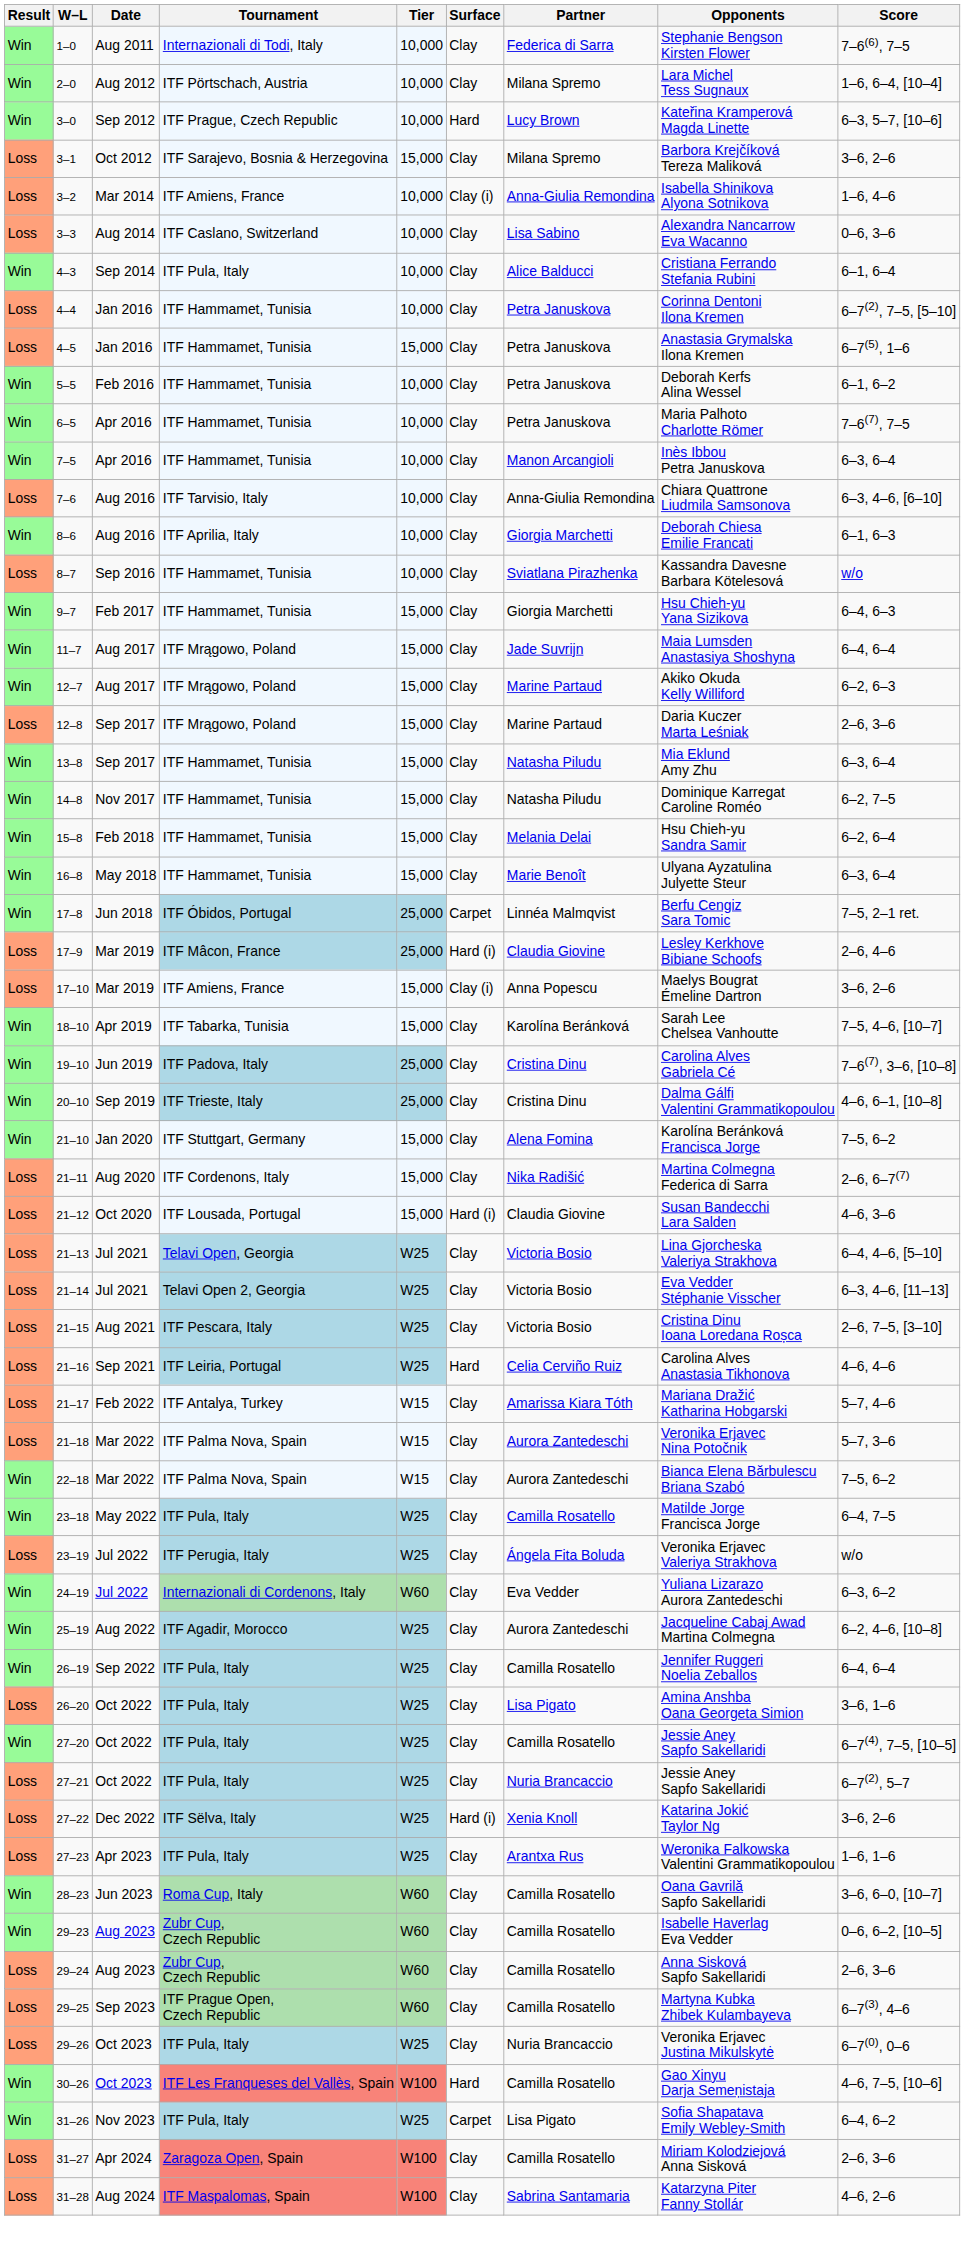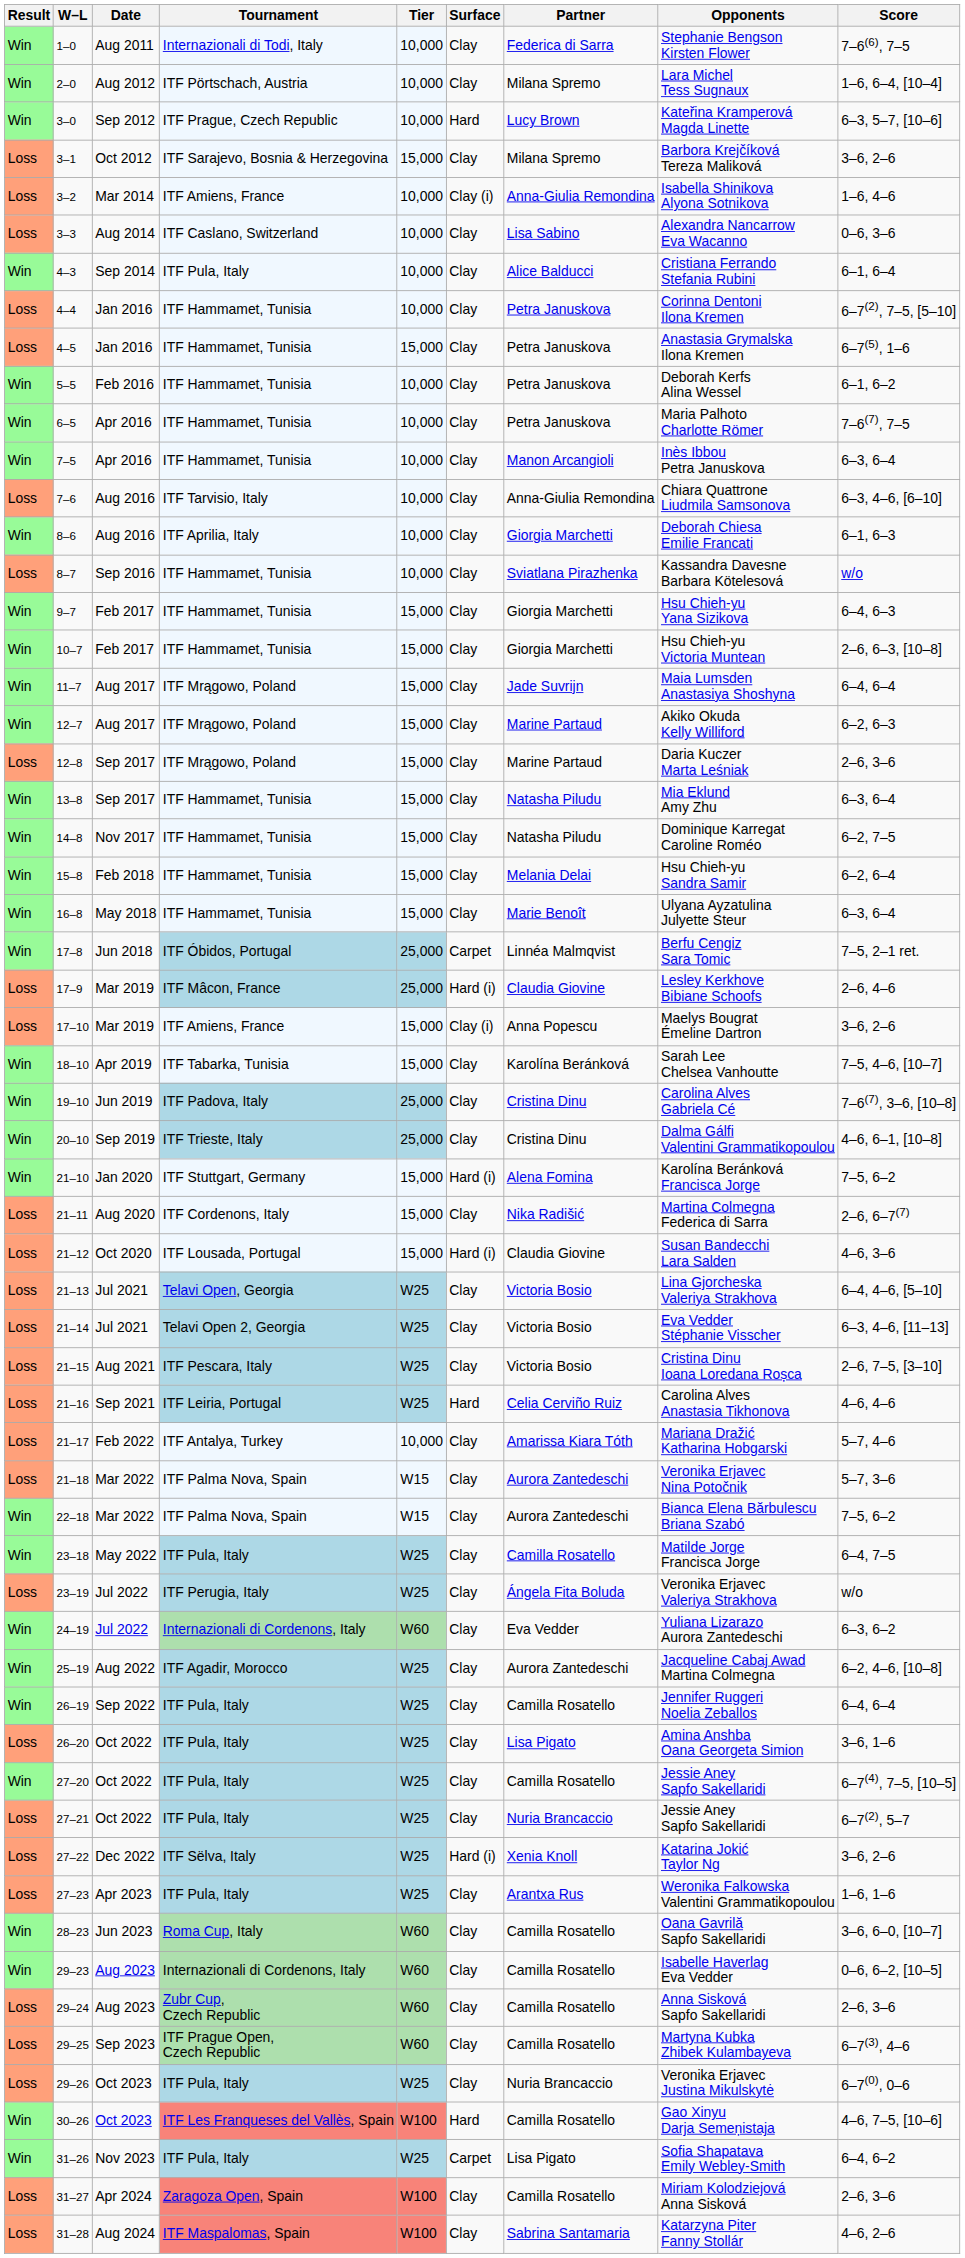+ row: Win | 10–7 | Feb 2017 | ITF Hammamet, Tunisia | 15,000 | Clay | Giorgia Marchetti | Hsu Chieh-yu Victoria Muntean | 2–6, 6–3, [10–8]
21–10 | Surface: Clay -> Hard (i)
21–17 | Tier: W15 -> 10,000
29–23 | Tournament: Zubr Cup, Czech Republic -> Internazionali di Cordenons, Italy
